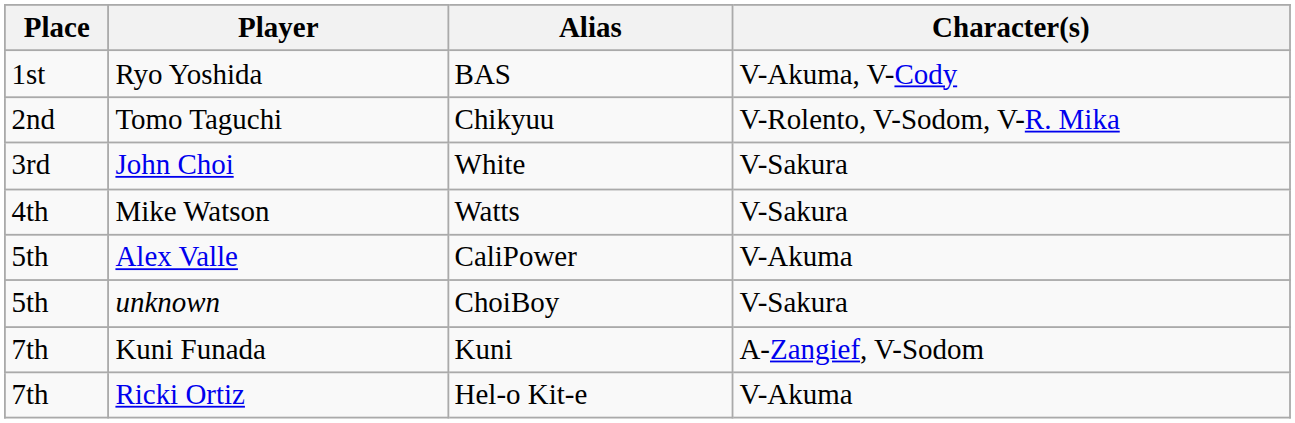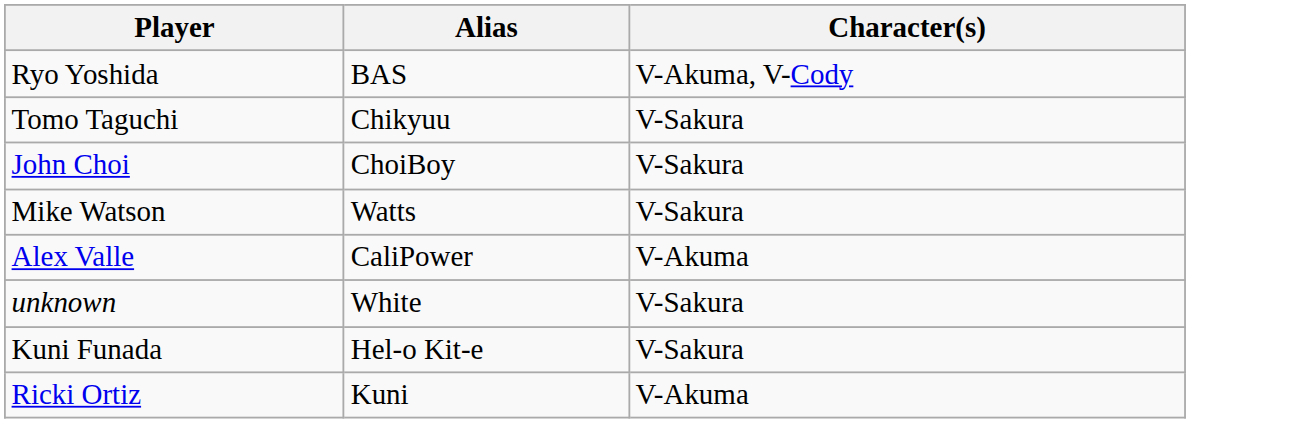- column: Place | 1st | 2nd | 3rd | 4th | 5th | 5th | 7th | 7th
Tomo Taguchi | Character(s): V-Rolento, V-Sodom, V-R. Mika -> V-Sakura
John Choi | Alias: White -> ChoiBoy
unknown | Alias: ChoiBoy -> White
Kuni Funada | Alias: Kuni -> Hel-o Kit-e
Kuni Funada | Character(s): A-Zangief, V-Sodom -> V-Sakura
Ricki Ortiz | Alias: Hel-o Kit-e -> Kuni
